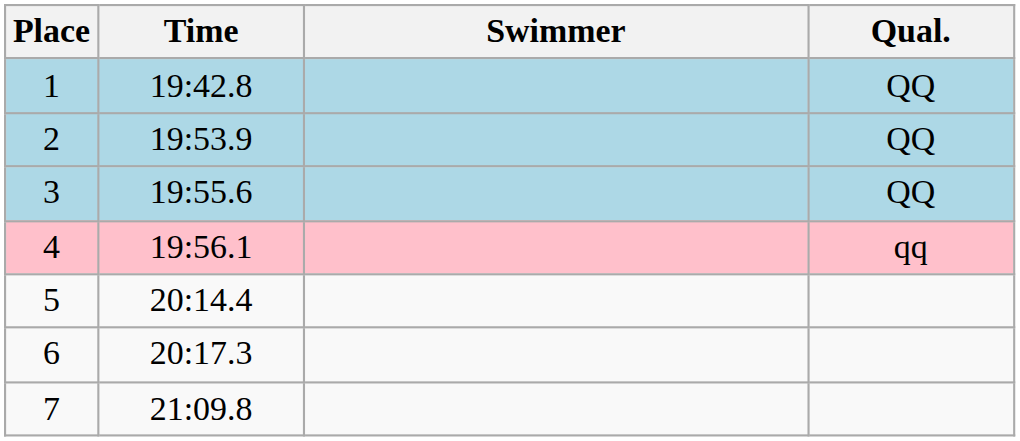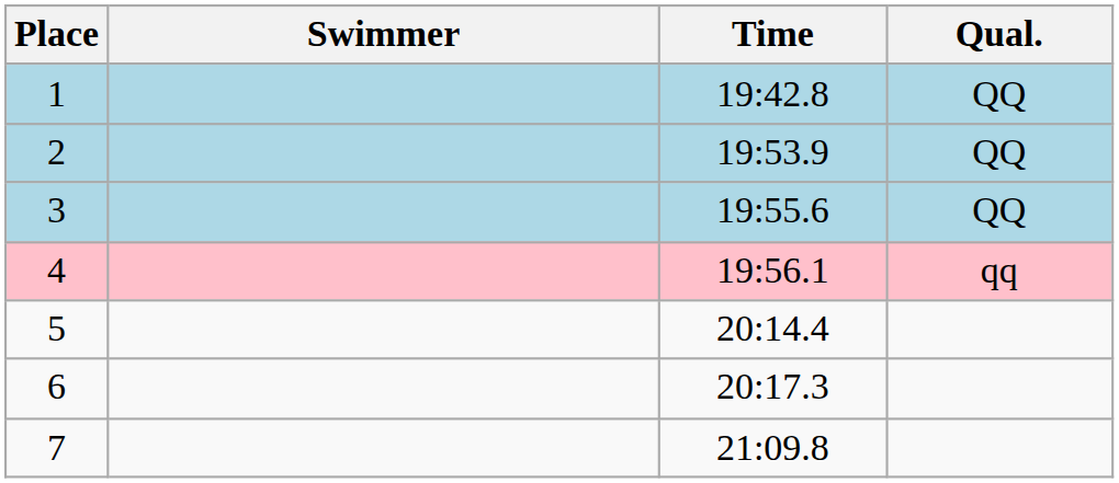columns swapped: Swimmer <-> Time
